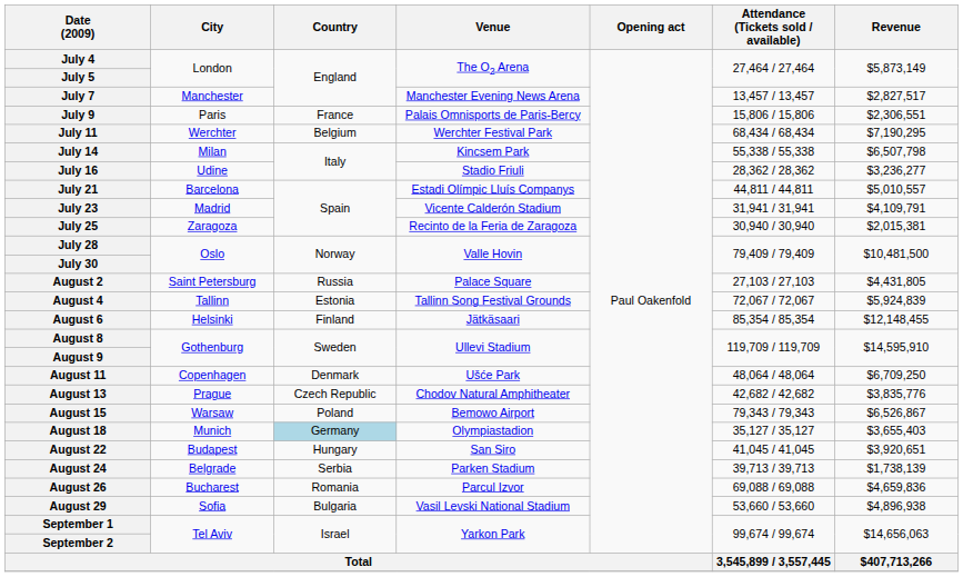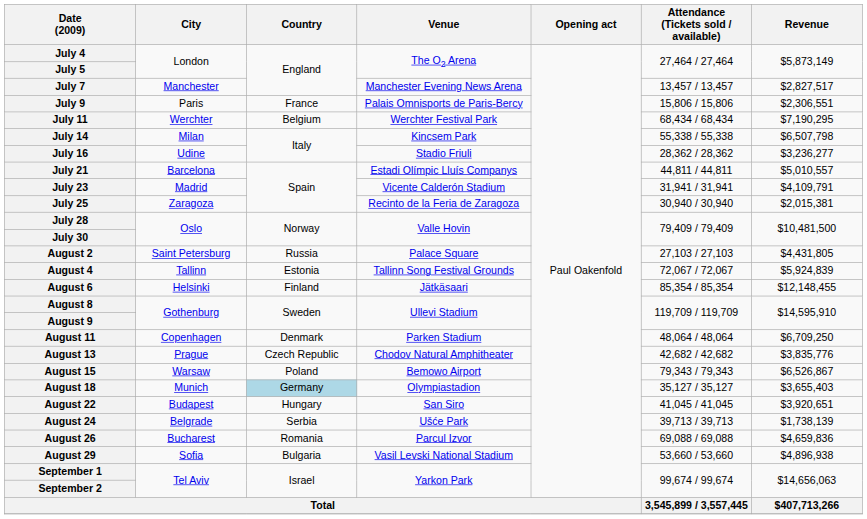August 11 | Venue: Ušće Park -> Parken Stadium
August 24 | Venue: Parken Stadium -> Ušće Park
